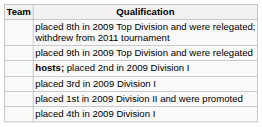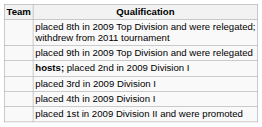rows swapped: placed 4th in 2009 Division I <-> placed 1st in 2009 Division II and were promoted
